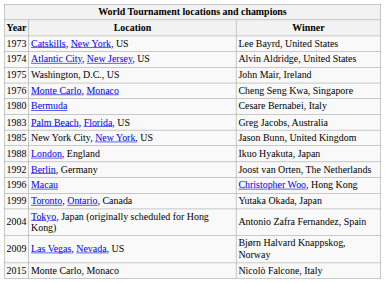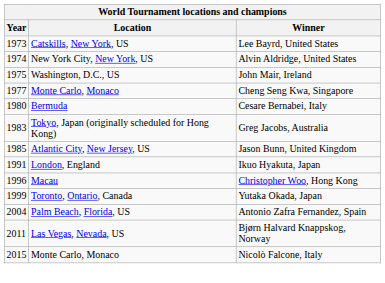Alvin Aldridge, United States | Location: Atlantic City, New Jersey, US -> New York City, New York, US
Cheng Seng Kwa, Singapore | Year: 1976 -> 1977
Greg Jacobs, Australia | Location: Palm Beach, Florida, US -> Tokyo, Japan (originally scheduled for Hong Kong)
Jason Bunn, United Kingdom | Location: New York City, New York, US -> Atlantic City, New Jersey, US
Ikuo Hyakuta, Japan | Year: 1988 -> 1991
- row: 1992 | Berlin, Germany | Joost van Orten, The Netherlands
Antonio Zafra Fernandez, Spain | Location: Tokyo, Japan (originally scheduled for Hong Kong) -> Palm Beach, Florida, US
Bjørn Halvard Knappskog, Norway | Year: 2009 -> 2011
